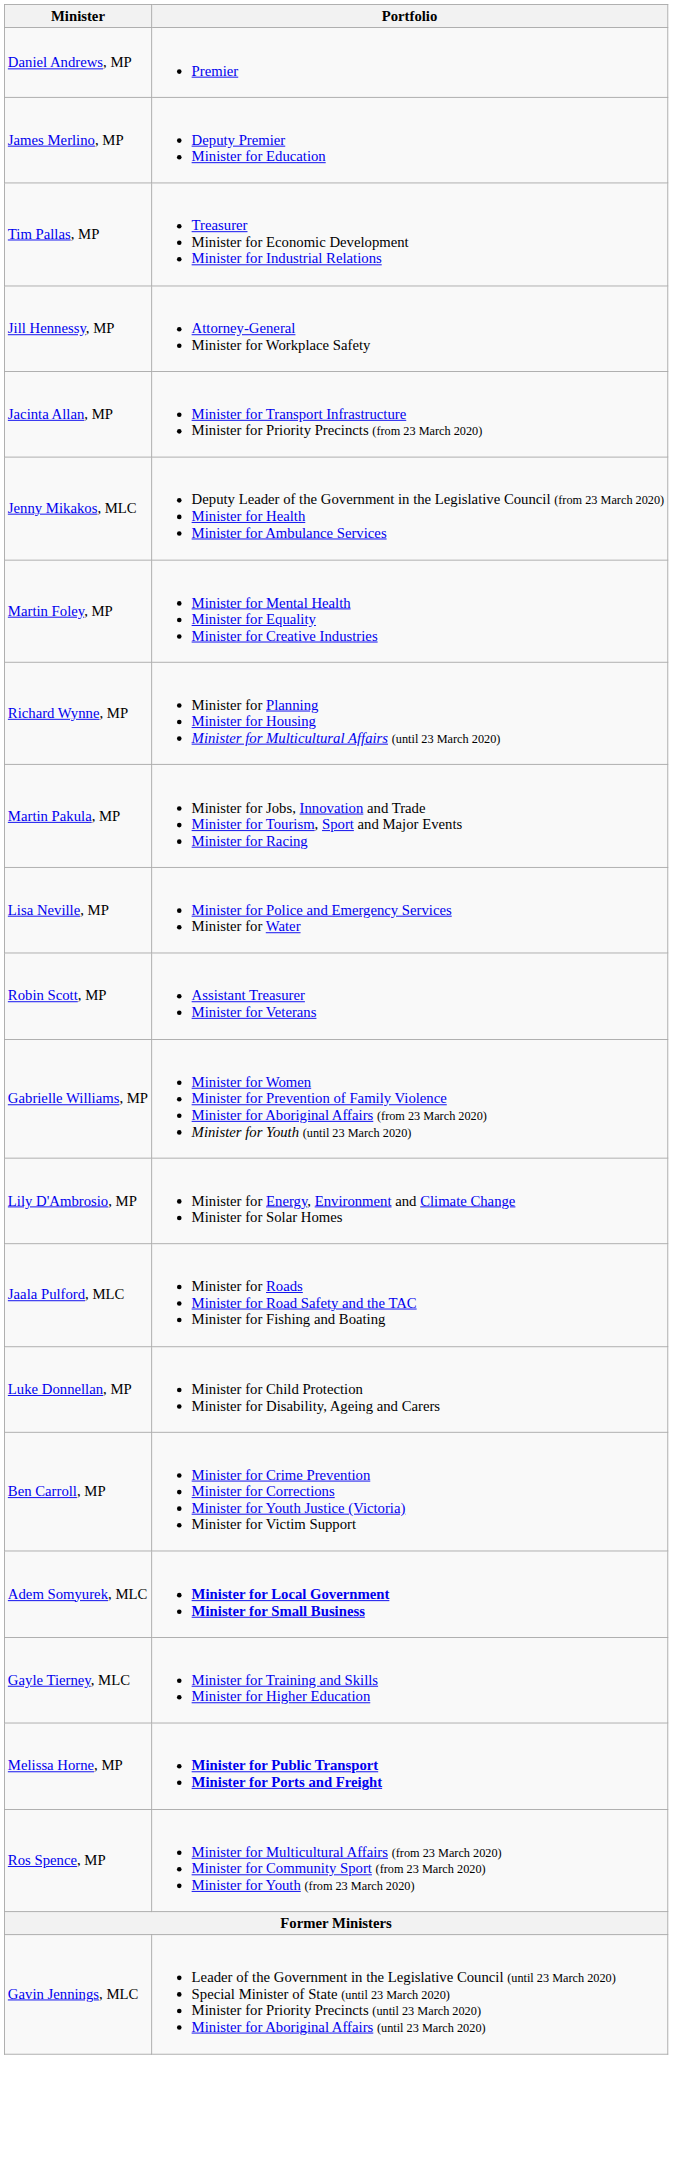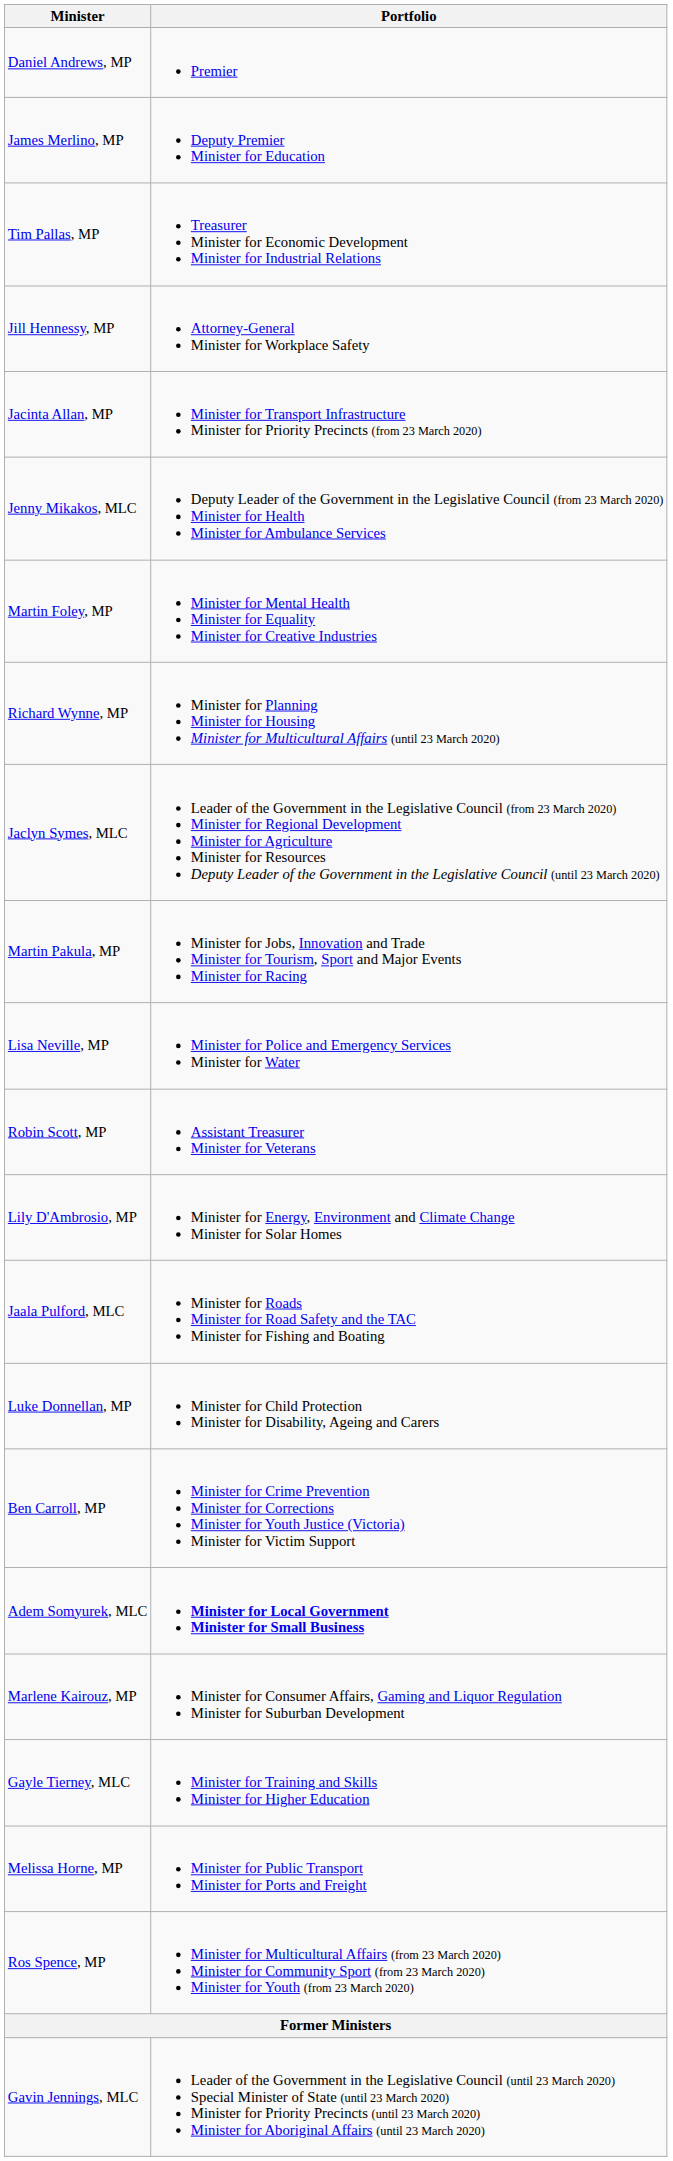+ row: Jaclyn Symes, MLC | Leader of the Government in the Legislative Council (from 23 March 2020) Minister for Regional Development Minister for Agriculture Minister for Resources Deputy Leader of the Government in the Legislative Council (until 23 March 2020)
- row: Gabrielle Williams, MP | Minister for Women Minister for Prevention of Family Violence Minister for Aboriginal Affairs (from 23 March 2020) Minister for Youth (until 23 March 2020)
+ row: Marlene Kairouz, MP | Minister for Consumer Affairs, Gaming and Liquor Regulation Minister for Suburban Development
Melissa Horne, MP | Portfolio: bold -> normal
